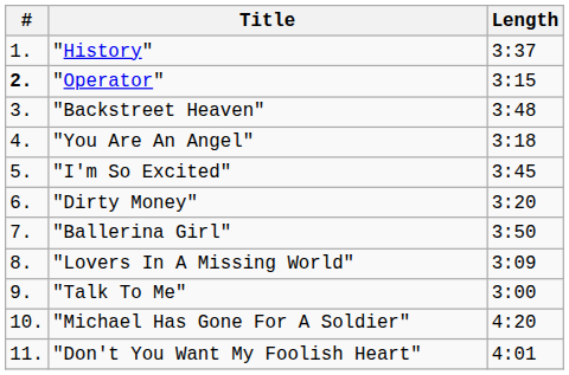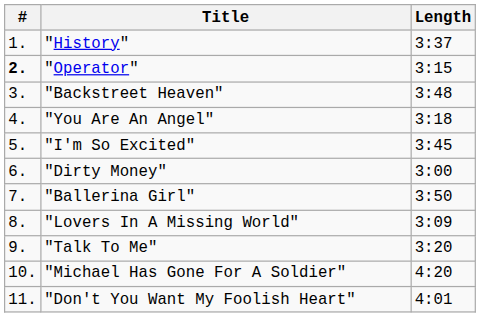"Dirty Money" | Length: 3:20 -> 3:00
"Talk To Me" | Length: 3:00 -> 3:20
